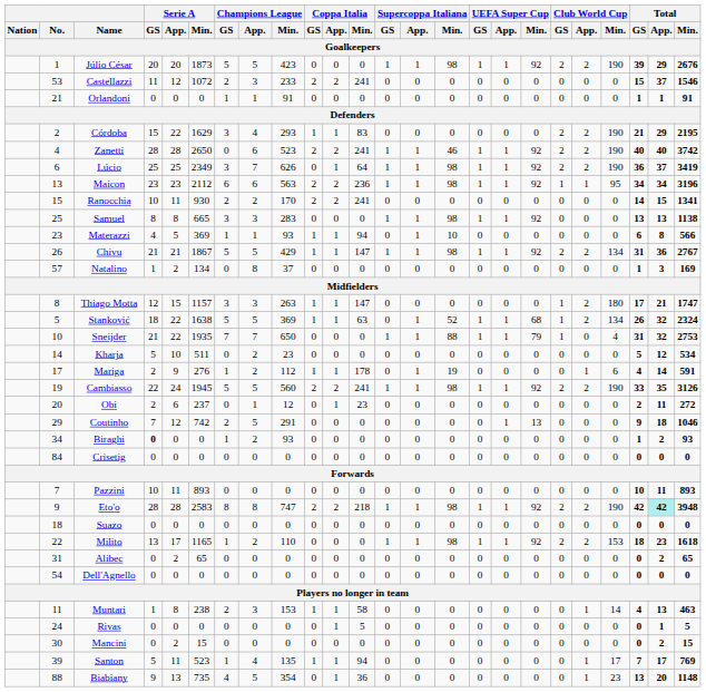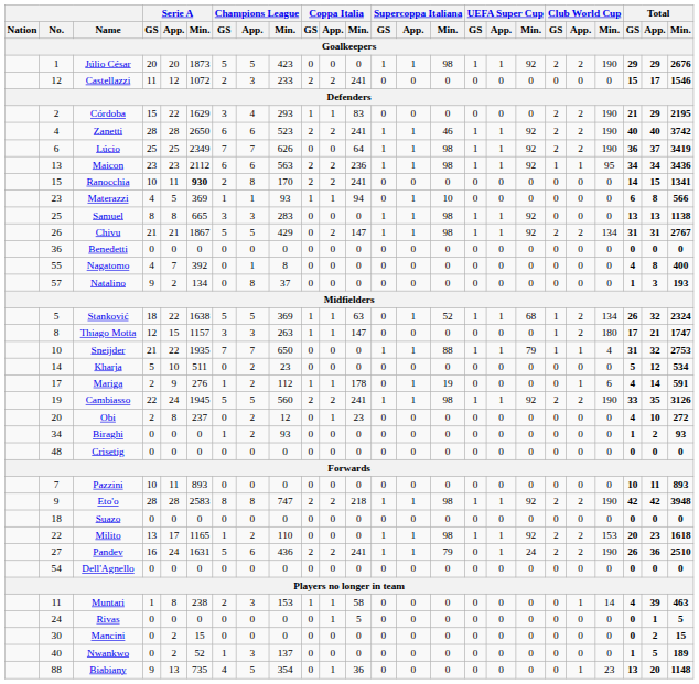Júlio César | Total / GS: 39 -> 29
Castellazzi | No.: 53 -> 12
Castellazzi | Total / App.: 37 -> 17
- row: 21 | Orlandoni | 0 | 0 | 0 | 1 | 1 | 91 | 0 | 0 | 0 | 0 | 0 | 0 | 0 | 0 | 0 | 0 | 0 | 0 | 1 | 1 | 91
Zanetti | Champions League / GS: 0 -> 6
Lúcio | Champions League / GS: 3 -> 7
Lúcio | Coppa Italia / App.: 1 -> 0
Maicon | Total / Min.: 3196 -> 3436
Ranocchia | Serie A / Min.: normal -> bold
Ranocchia | Champions League / App.: 2 -> 8
rows swapped: Materazzi <-> Samuel
Chivu | Coppa Italia / GS: 1 -> 0
Chivu | Coppa Italia / App.: 1 -> 2
Chivu | Total / App.: 36 -> 31
+ row: 36 | Benedetti | 0 | 0 | 0 | 0 | 0 | 0 | 0 | 0 | 0 | 0 | 0 | 0 | 0 | 0 | 0 | 0 | 0 | 0 | 0 | 0 | 0
+ row: 55 | Nagatomo | 4 | 7 | 392 | 0 | 1 | 8 | 0 | 0 | 0 | 0 | 0 | 0 | 0 | 0 | 0 | 0 | 0 | 0 | 4 | 8 | 400
Natalino | Serie A / GS: 1 -> 9
Natalino | Total / Min.: 169 -> 193
rows swapped: Stanković <-> Thiago Motta
Sneijder | Club World Cup / App.: 0 -> 1
Obi | Serie A / App.: 6 -> 8
Obi | Champions League / App.: 1 -> 2
Obi | Total / GS: 2 -> 4
Obi | Total / App.: 11 -> 10
- row: 29 | Coutinho | 7 | 12 | 742 | 2 | 5 | 291 | 0 | 0 | 0 | 0 | 0 | 0 | 0 | 1 | 13 | 0 | 0 | 0 | 9 | 18 | 1046
Biraghi | Serie A / GS: bold -> normal
Crisetig | No.: 84 -> 48
Eto'o | Total / App.: paleturquoise background -> no background
Milito | Total / GS: 18 -> 20
+ row: 27 | Pandev | 16 | 24 | 1631 | 5 | 6 | 436 | 2 | 2 | 241 | 1 | 1 | 79 | 0 | 1 | 24 | 2 | 2 | 190 | 26 | 36 | 2510
- row: 31 | Alibec | 0 | 2 | 65 | 0 | 0 | 0 | 0 | 0 | 0 | 0 | 0 | 0 | 0 | 0 | 0 | 0 | 0 | 0 | 0 | 2 | 65
Muntari | Total / App.: 13 -> 39
- row: 39 | Santon | 5 | 11 | 523 | 1 | 4 | 135 | 1 | 1 | 94 | 0 | 0 | 0 | 0 | 0 | 0 | 0 | 1 | 17 | 7 | 17 | 769
+ row: 40 | Nwankwo | 0 | 2 | 52 | 1 | 3 | 137 | 0 | 0 | 0 | 0 | 0 | 0 | 0 | 0 | 0 | 0 | 0 | 0 | 1 | 5 | 189
